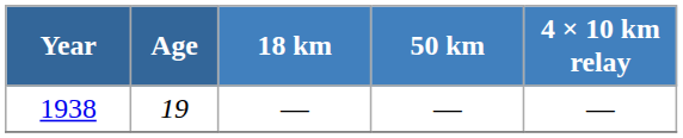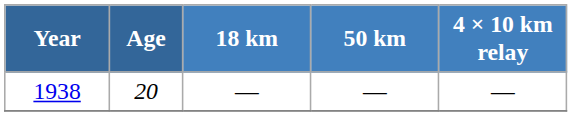1938 | Age: 19 -> 20
